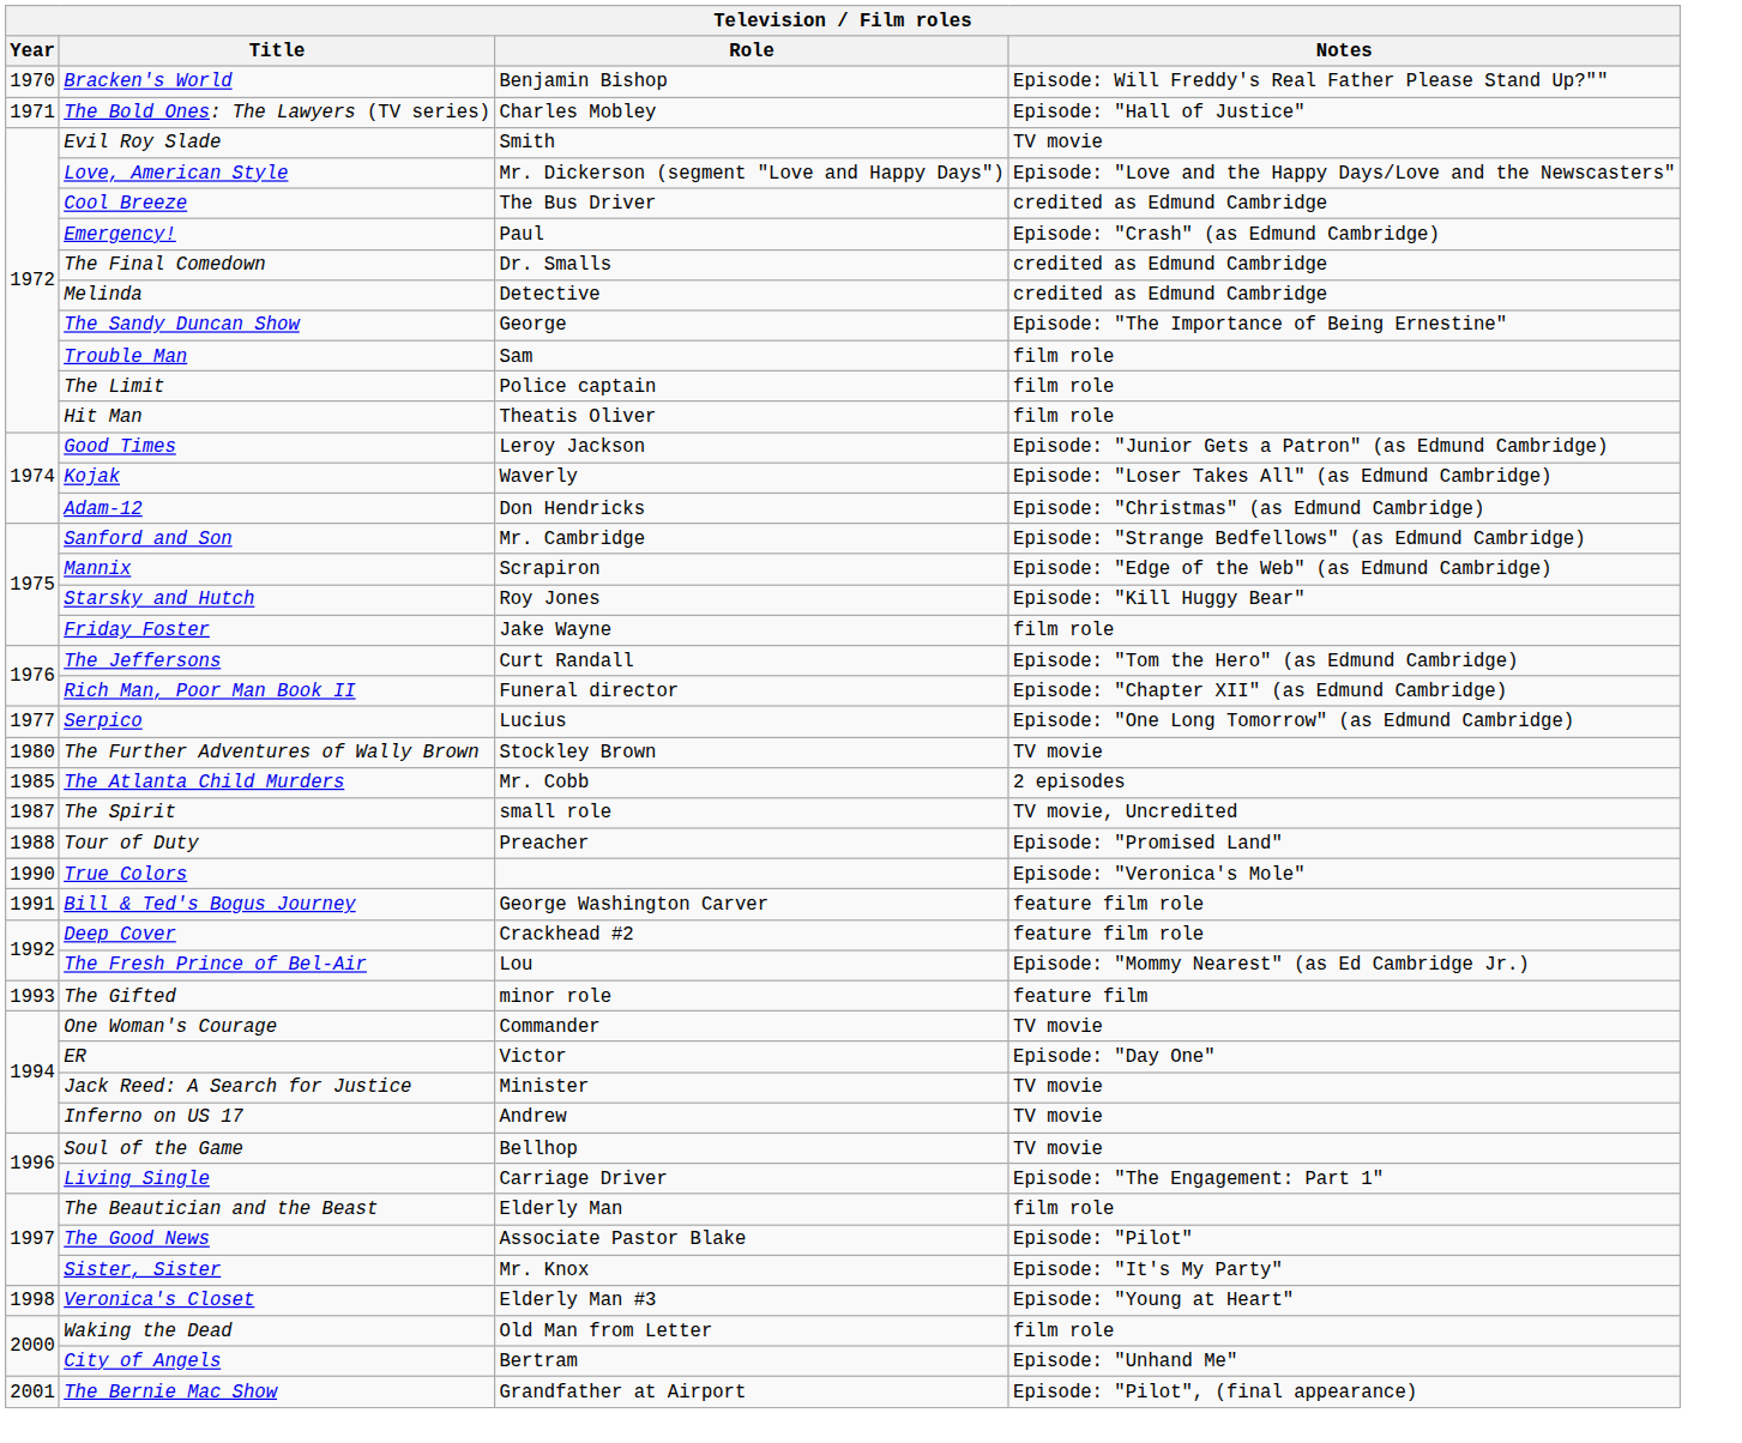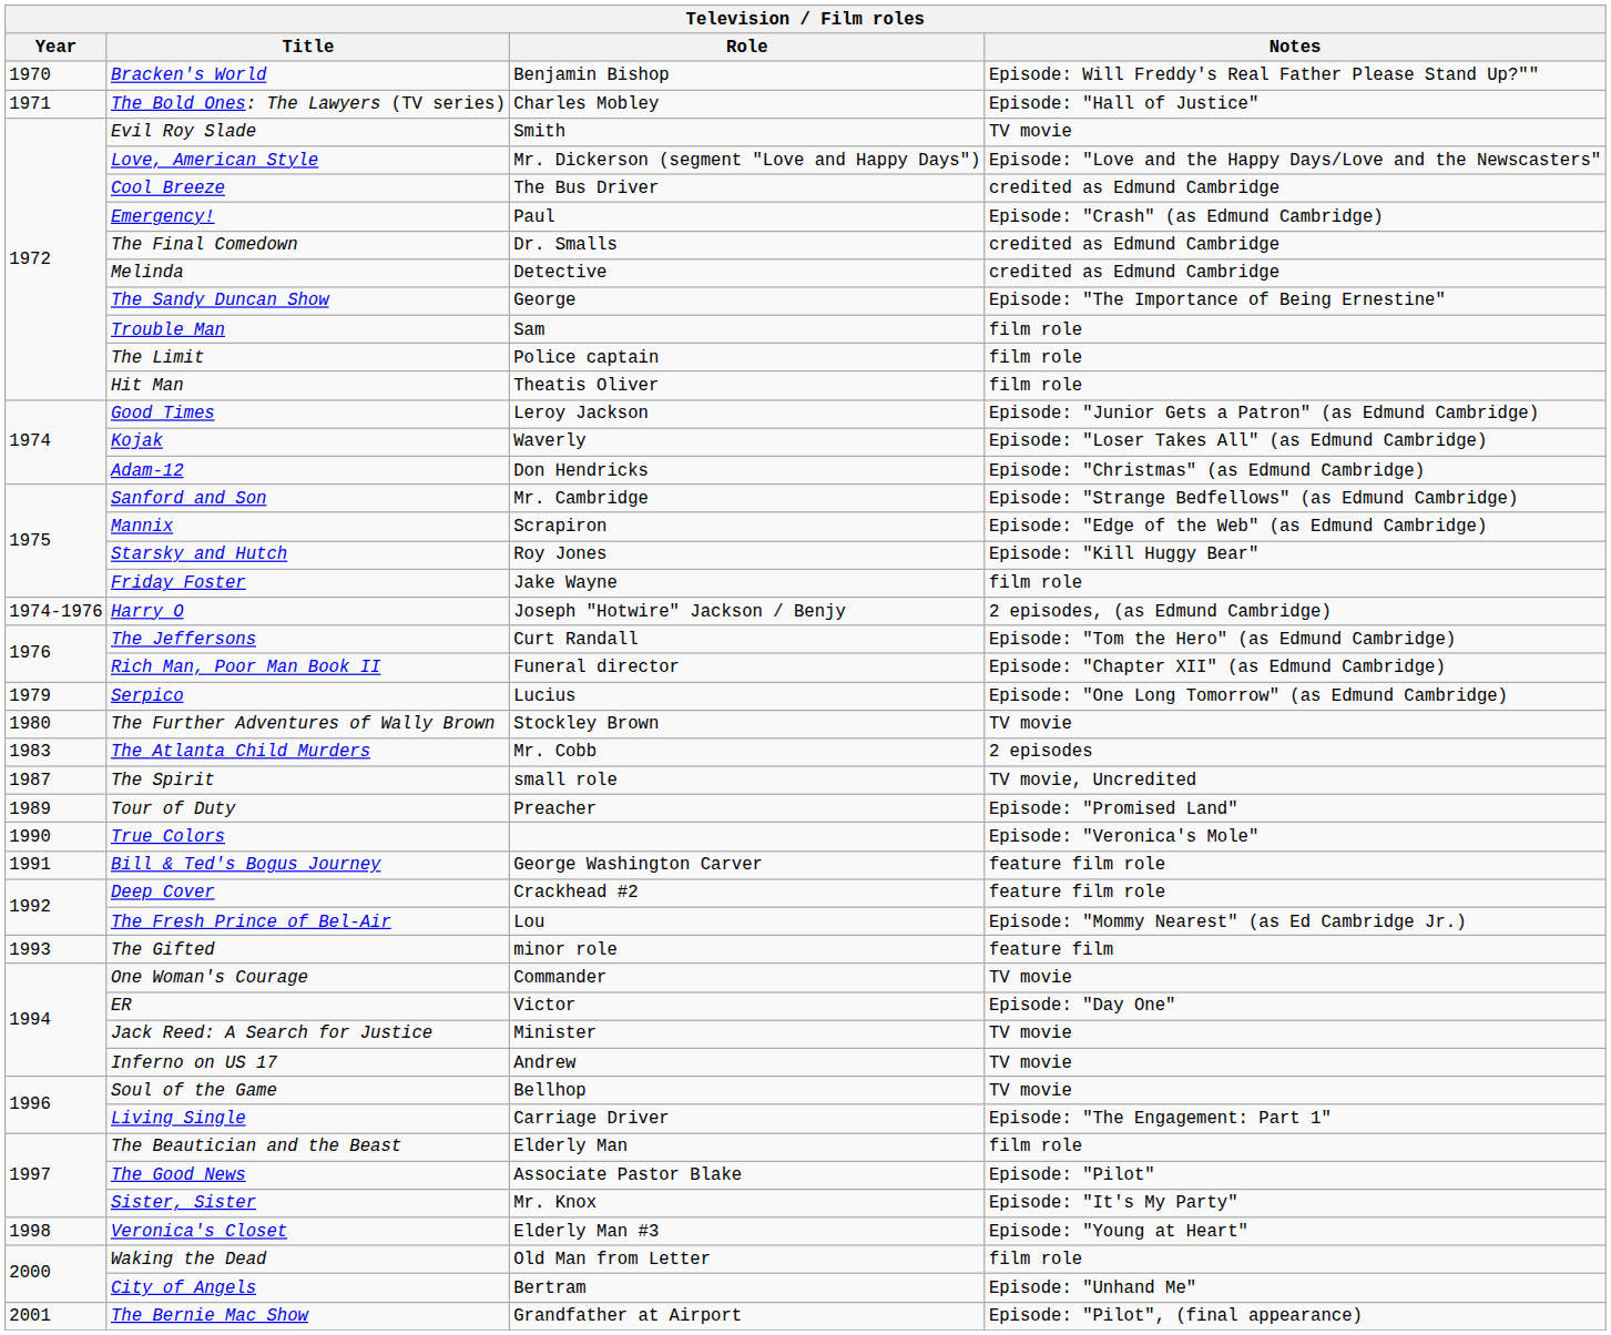+ row: 1974-1976 | Harry O | Joseph "Hotwire" Jackson / Benjy | 2 episodes, (as Edmund Cambridge)
Serpico | Year: 1977 -> 1979
The Atlanta Child Murders | Year: 1985 -> 1983
Tour of Duty | Year: 1988 -> 1989
